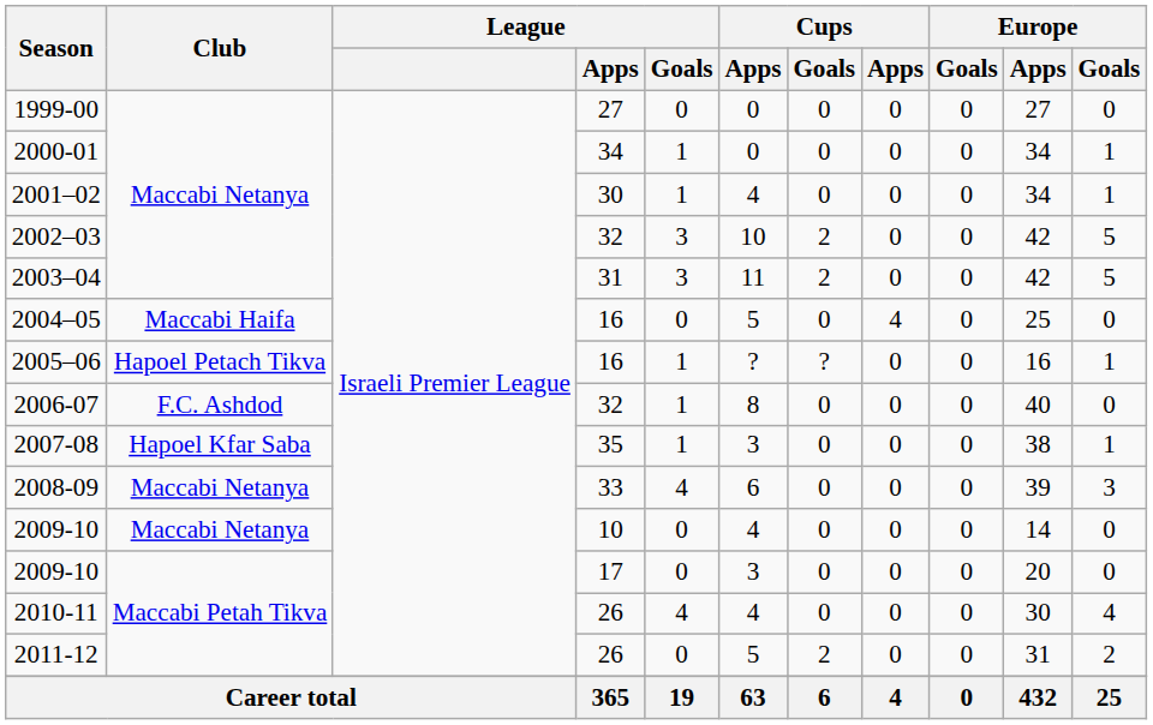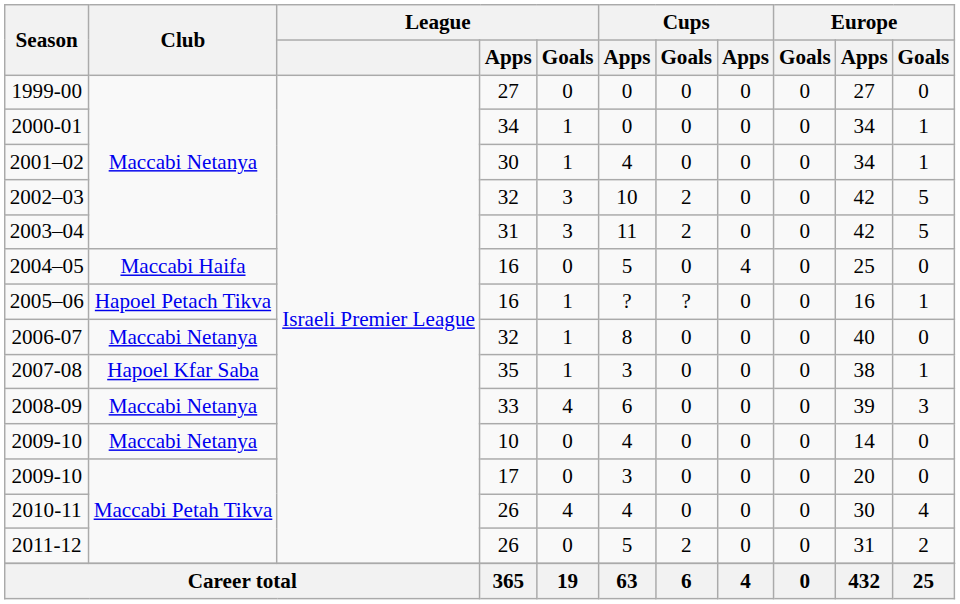2006-07 | Club: F.C. Ashdod -> Maccabi Netanya
